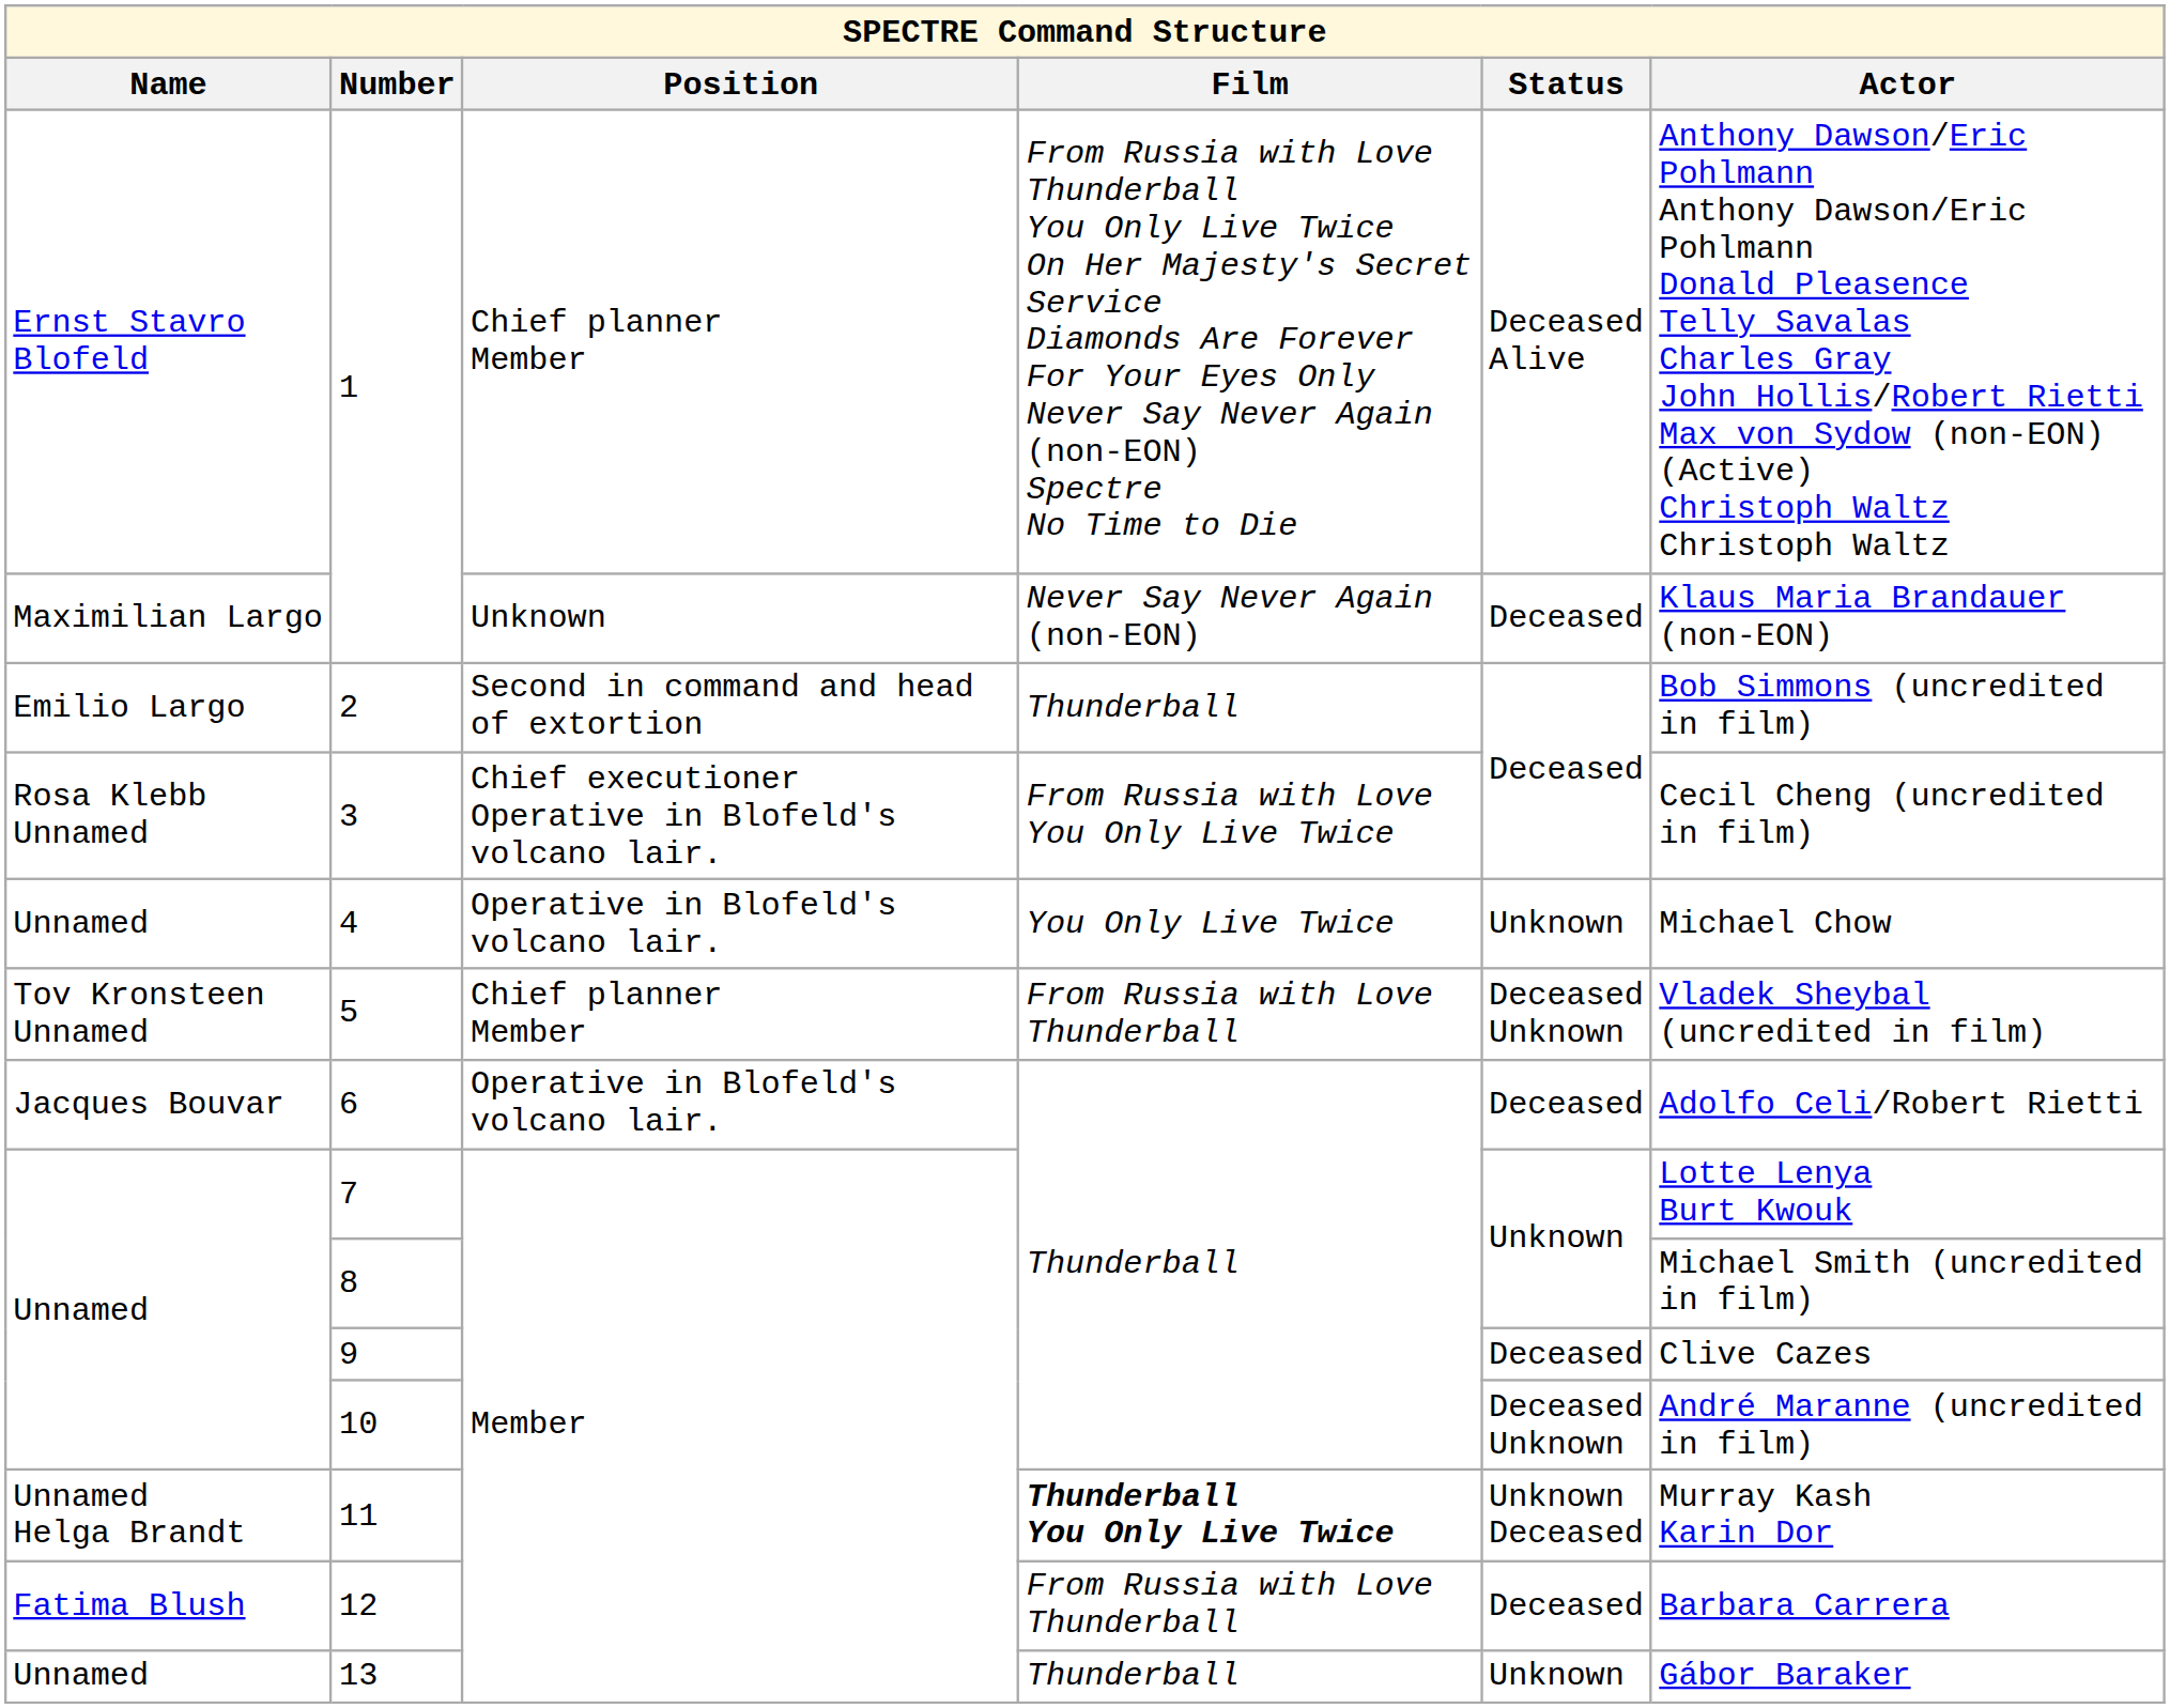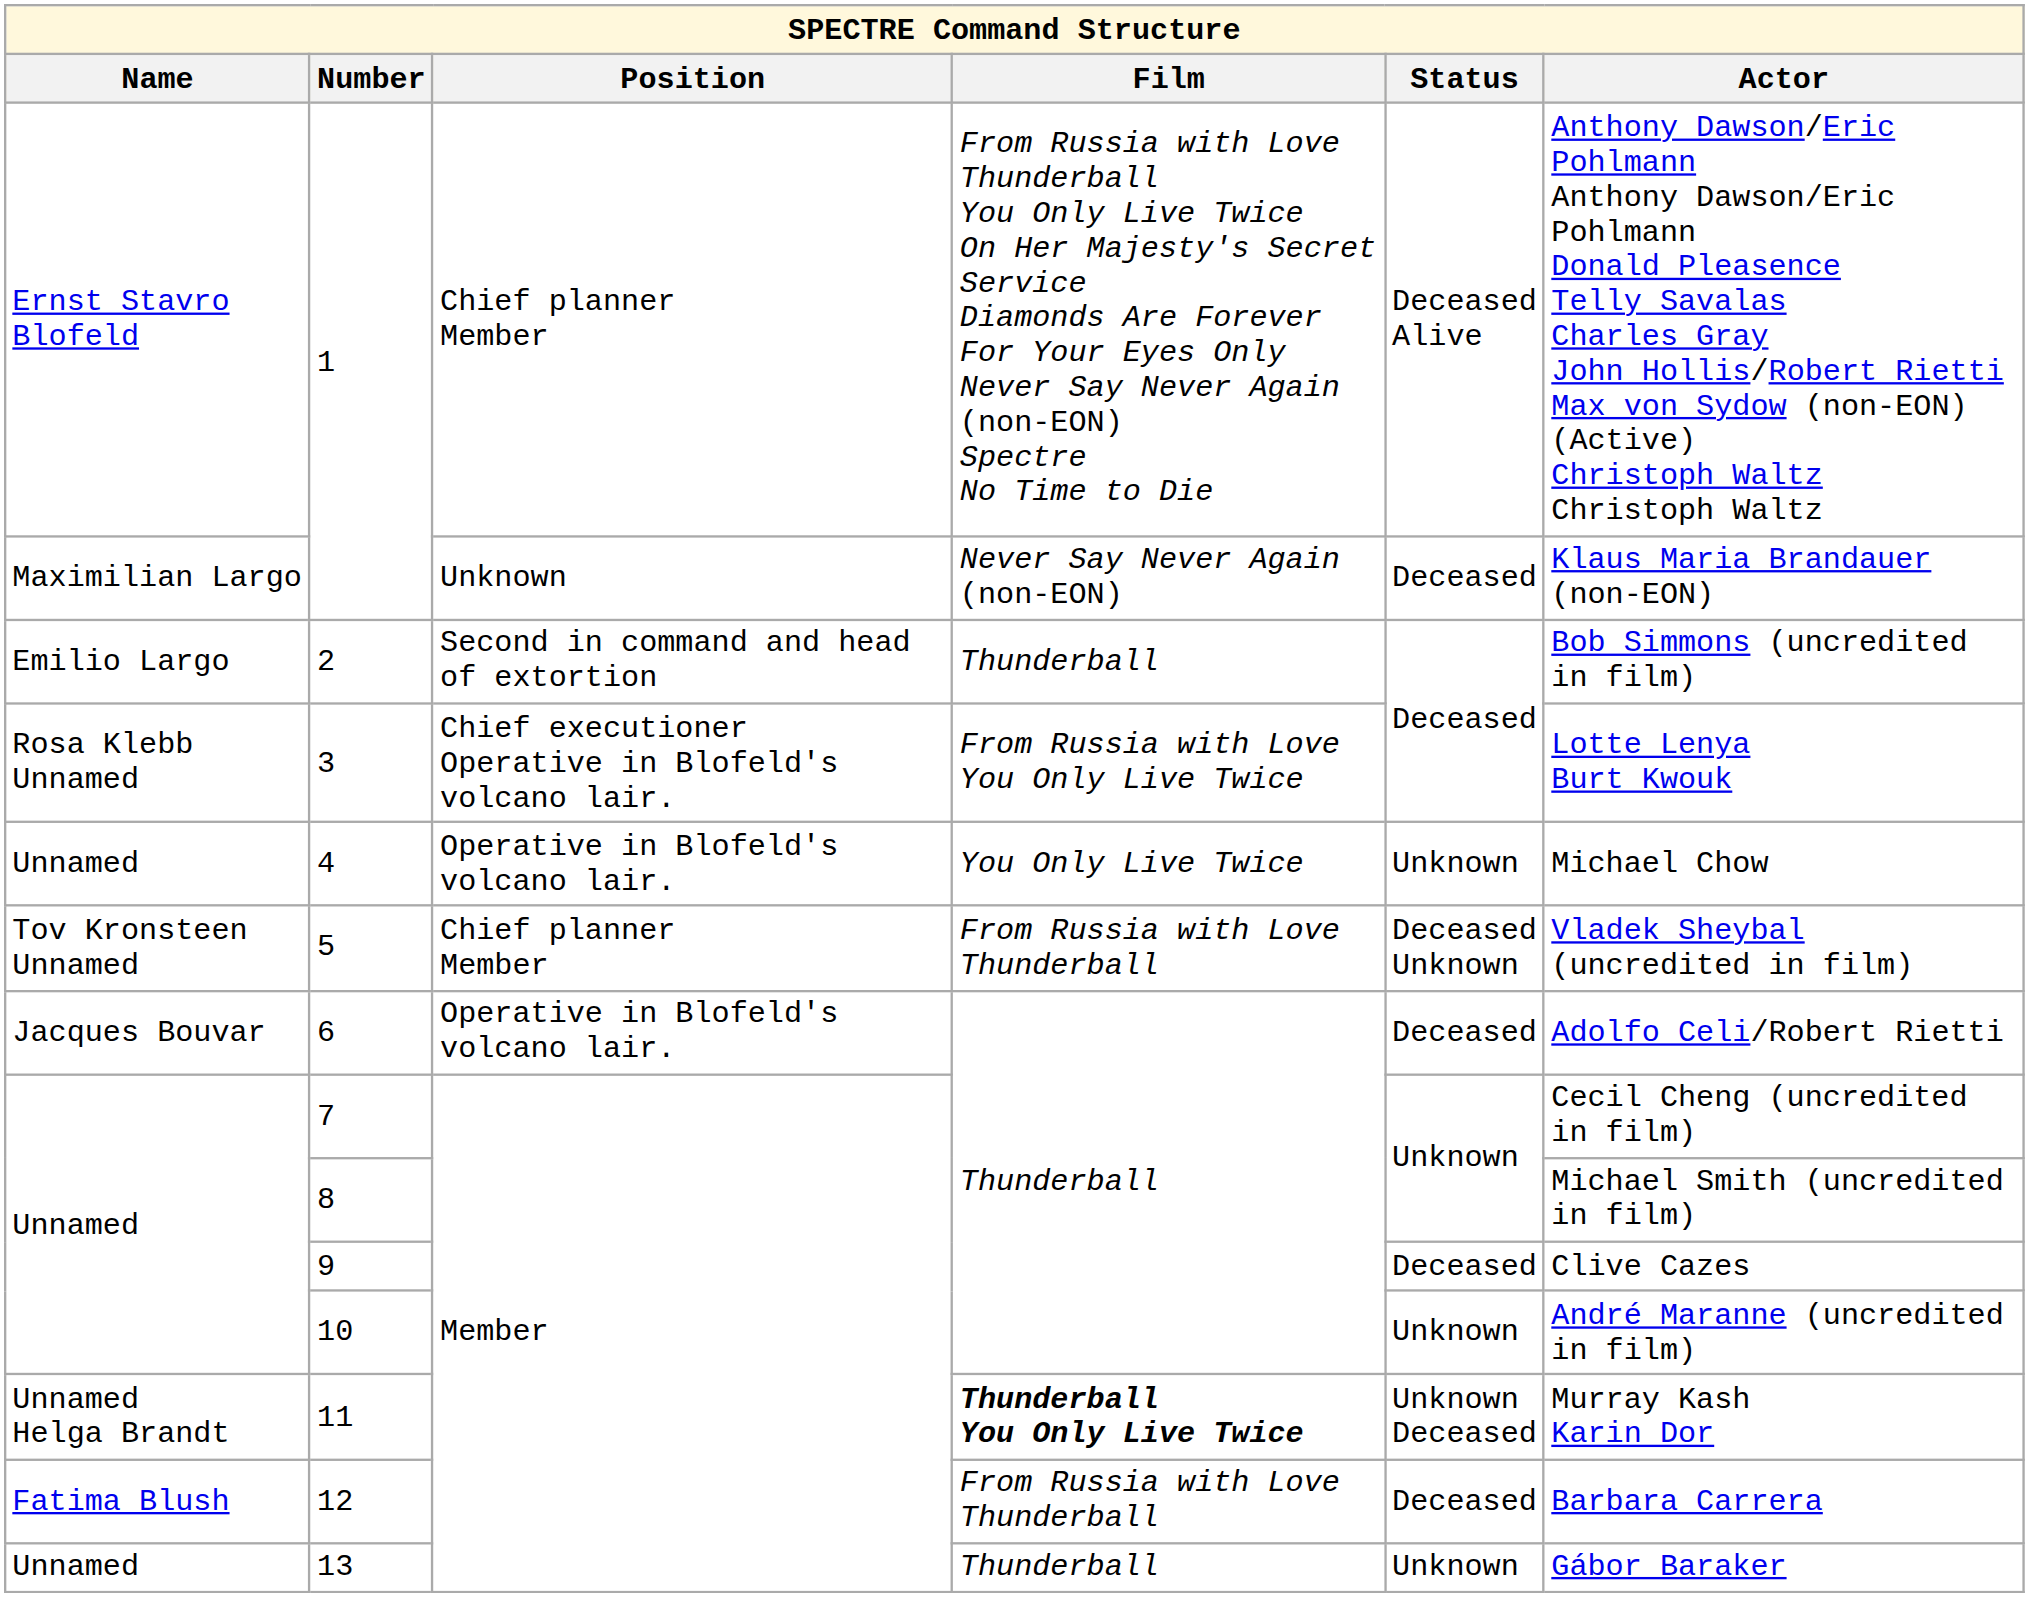3 | Actor: Cecil Cheng (uncredited in film) -> Lotte Lenya Burt Kwouk
7 | Actor: Lotte Lenya Burt Kwouk -> Cecil Cheng (uncredited in film)
10 | Status: Deceased Unknown -> Unknown
